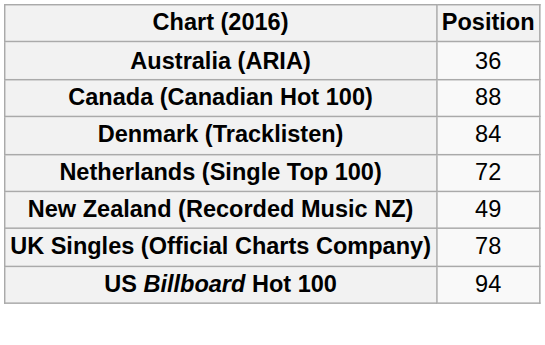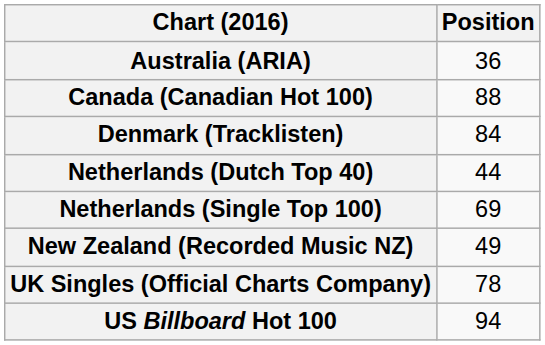+ row: Netherlands (Dutch Top 40) | 44
Netherlands (Single Top 100) | Position: 72 -> 69
